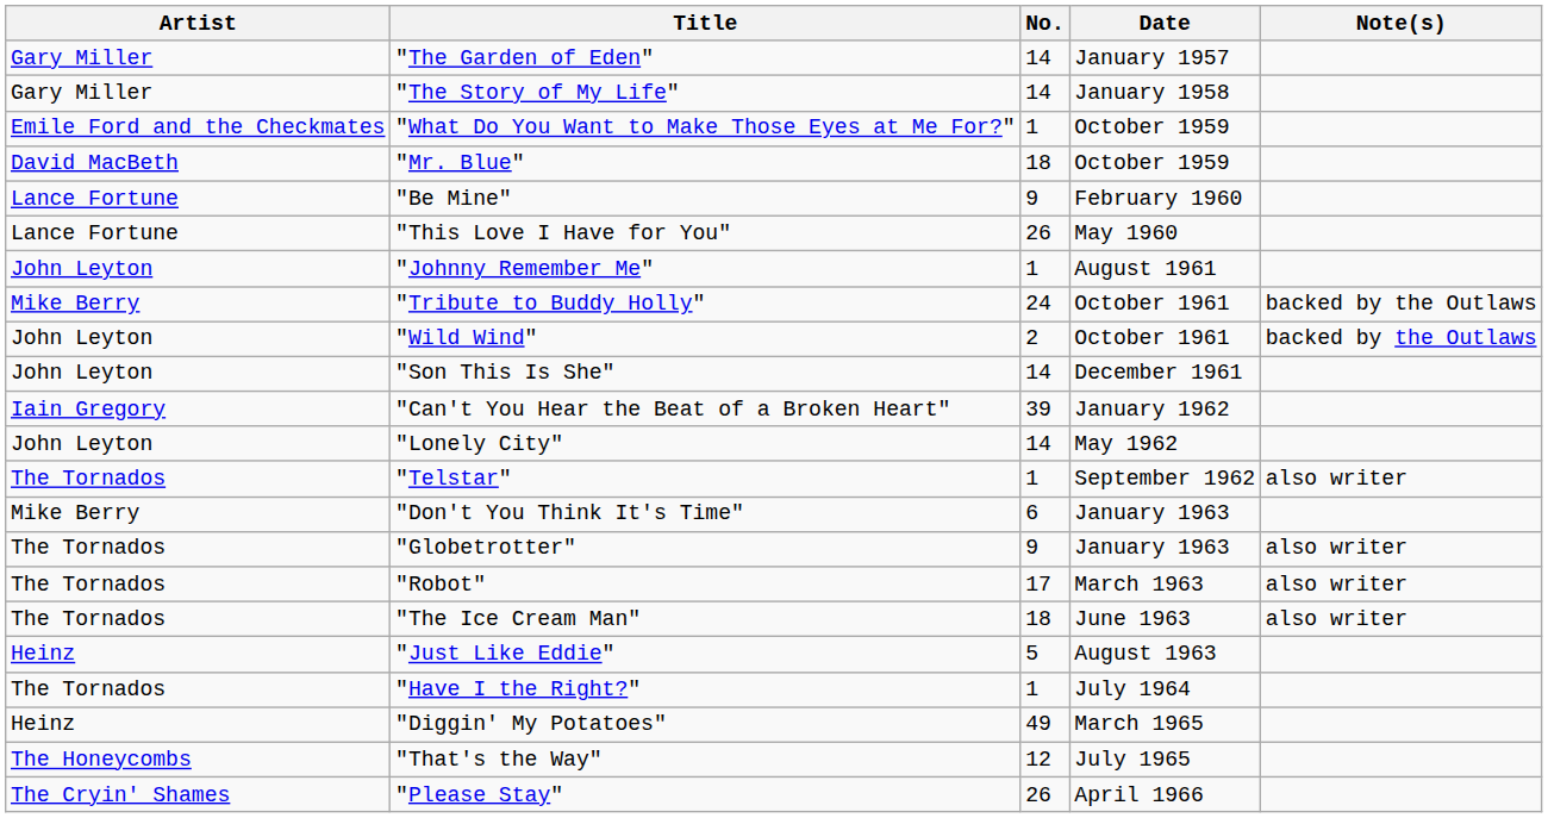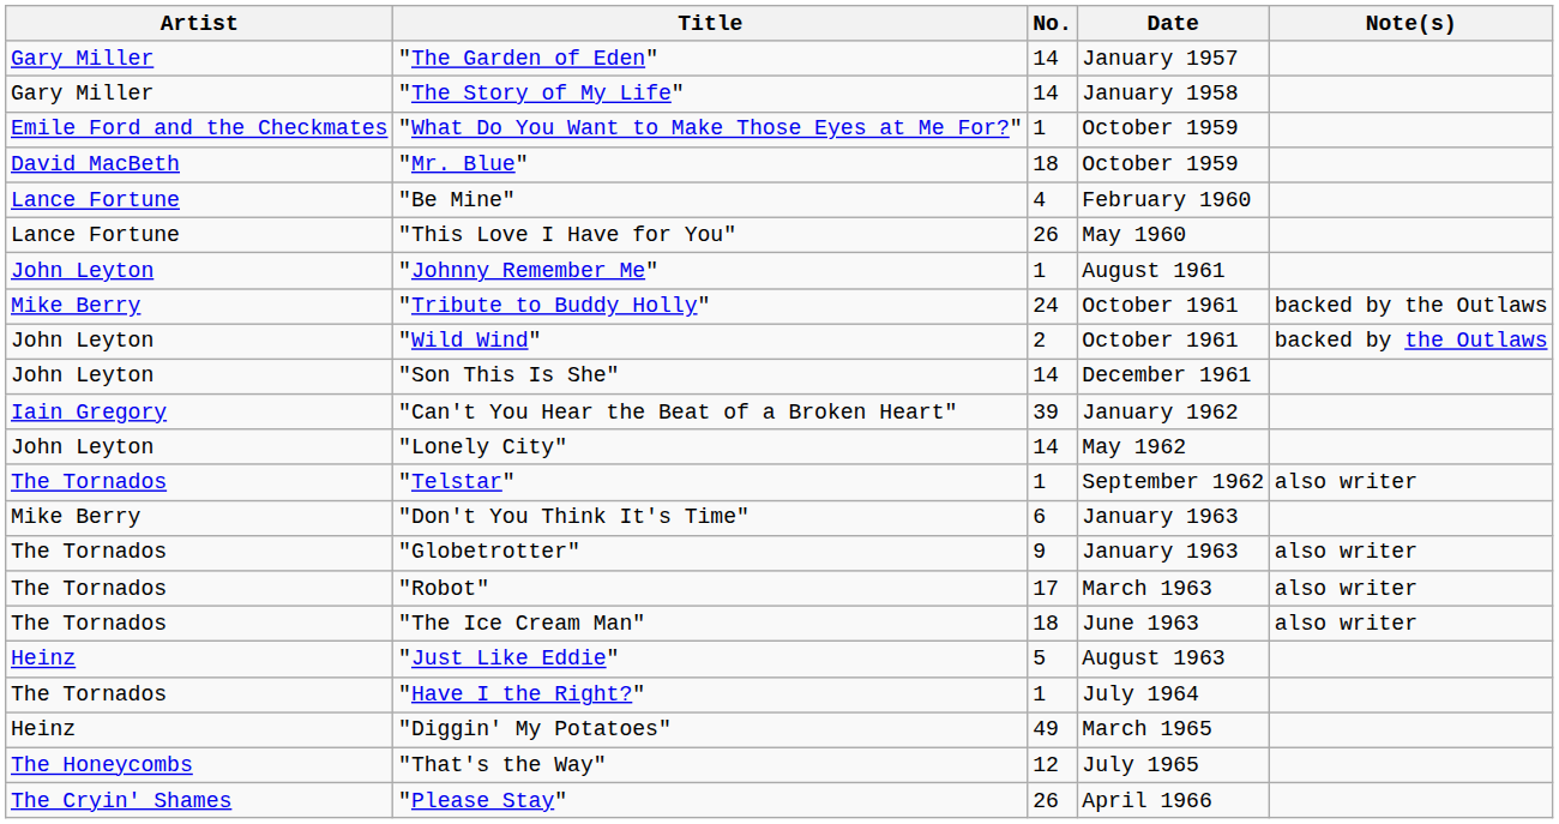"Be Mine" | No.: 9 -> 4
